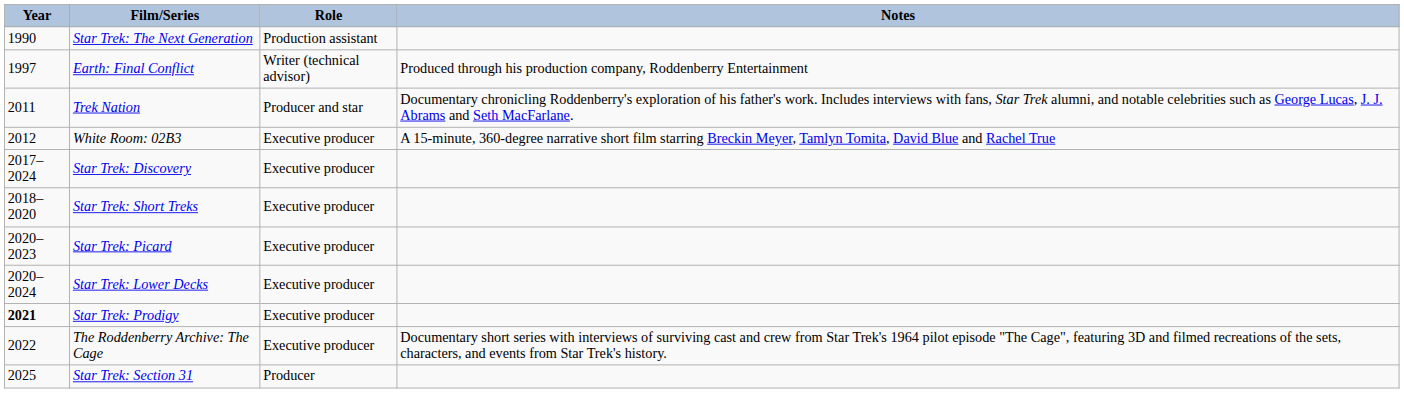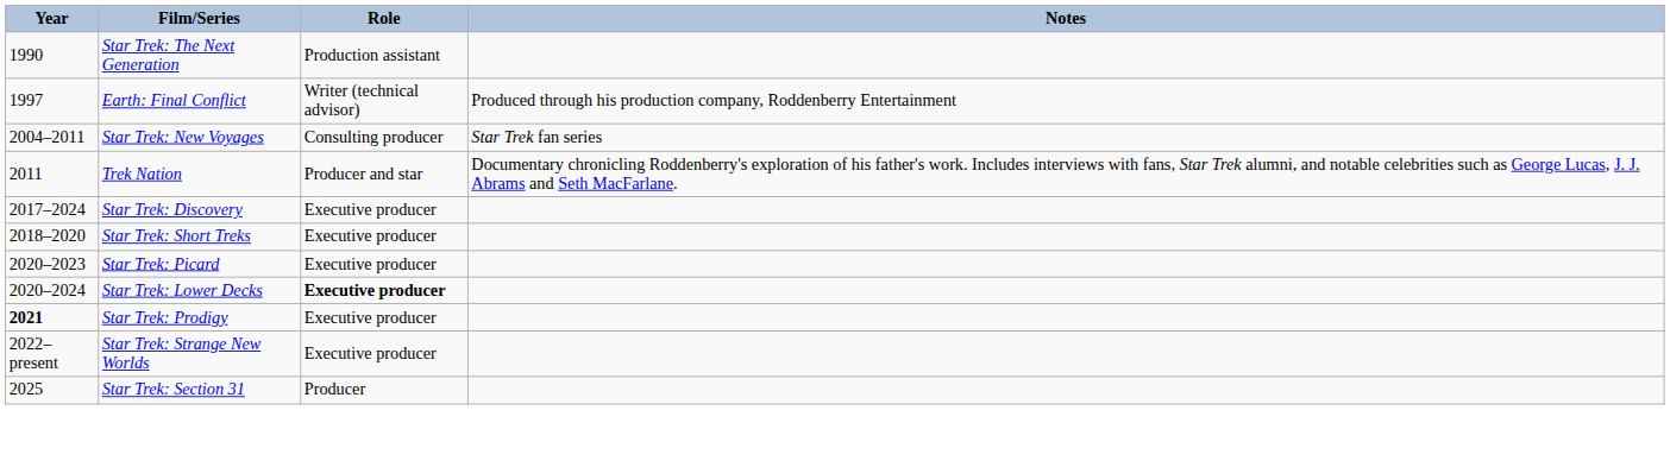+ row: 2004–2011 | Star Trek: New Voyages | Consulting producer | Star Trek fan series
- row: 2012 | White Room: 02B3 | Executive producer | A 15-minute, 360-degree narrative short film starring Breckin Meyer, Tamlyn Tomita, David Blue and Rachel True
Star Trek: Lower Decks | Role: normal -> bold
+ row: 2022–present | Star Trek: Strange New Worlds | Executive producer
- row: 2022 | The Roddenberry Archive: The Cage | Executive producer | Documentary short series with interviews of surviving cast and crew from Star Trek's 1964 pilot episode "The Cage", featuring 3D and filmed recreations of the sets, characters, and events from Star Trek's history.
